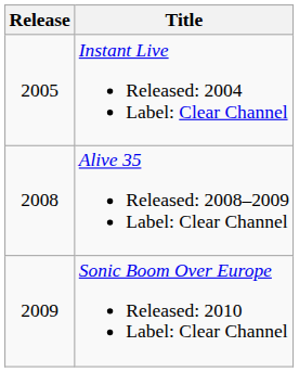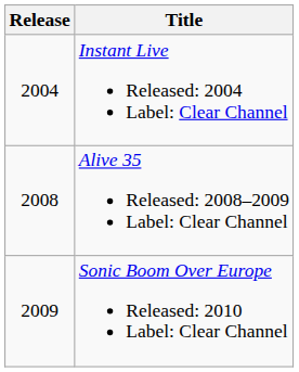Instant Live Released: 2004 Label: Clear Channel | Release: 2005 -> 2004
